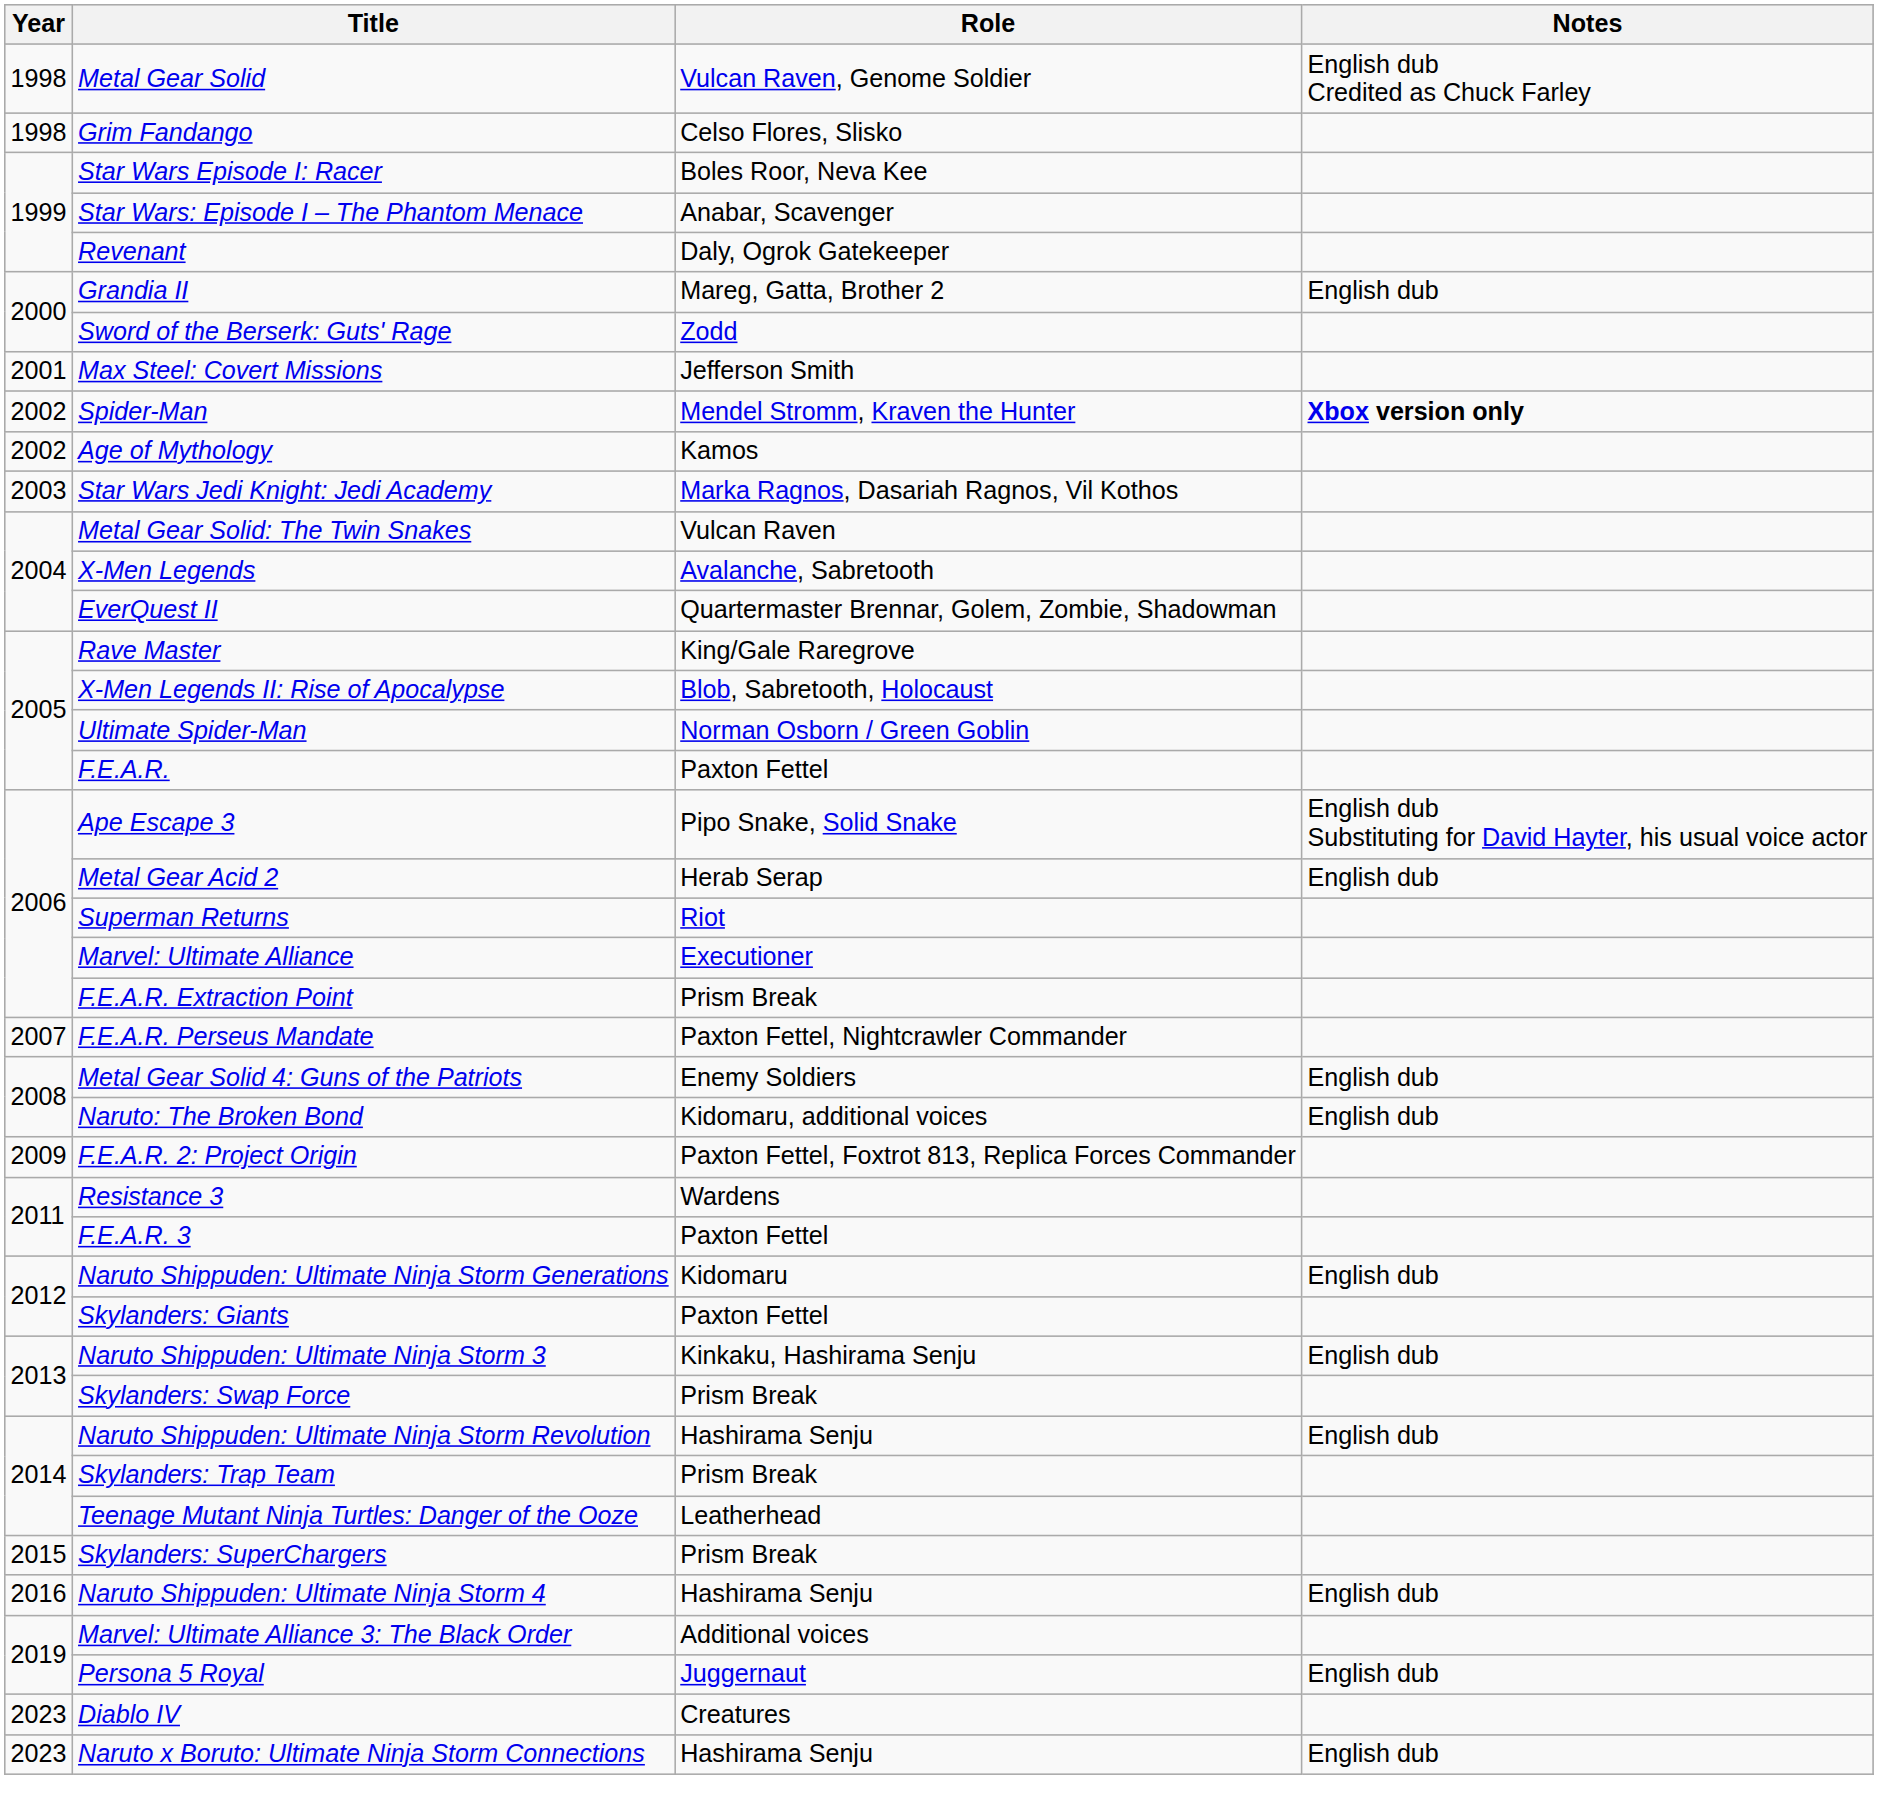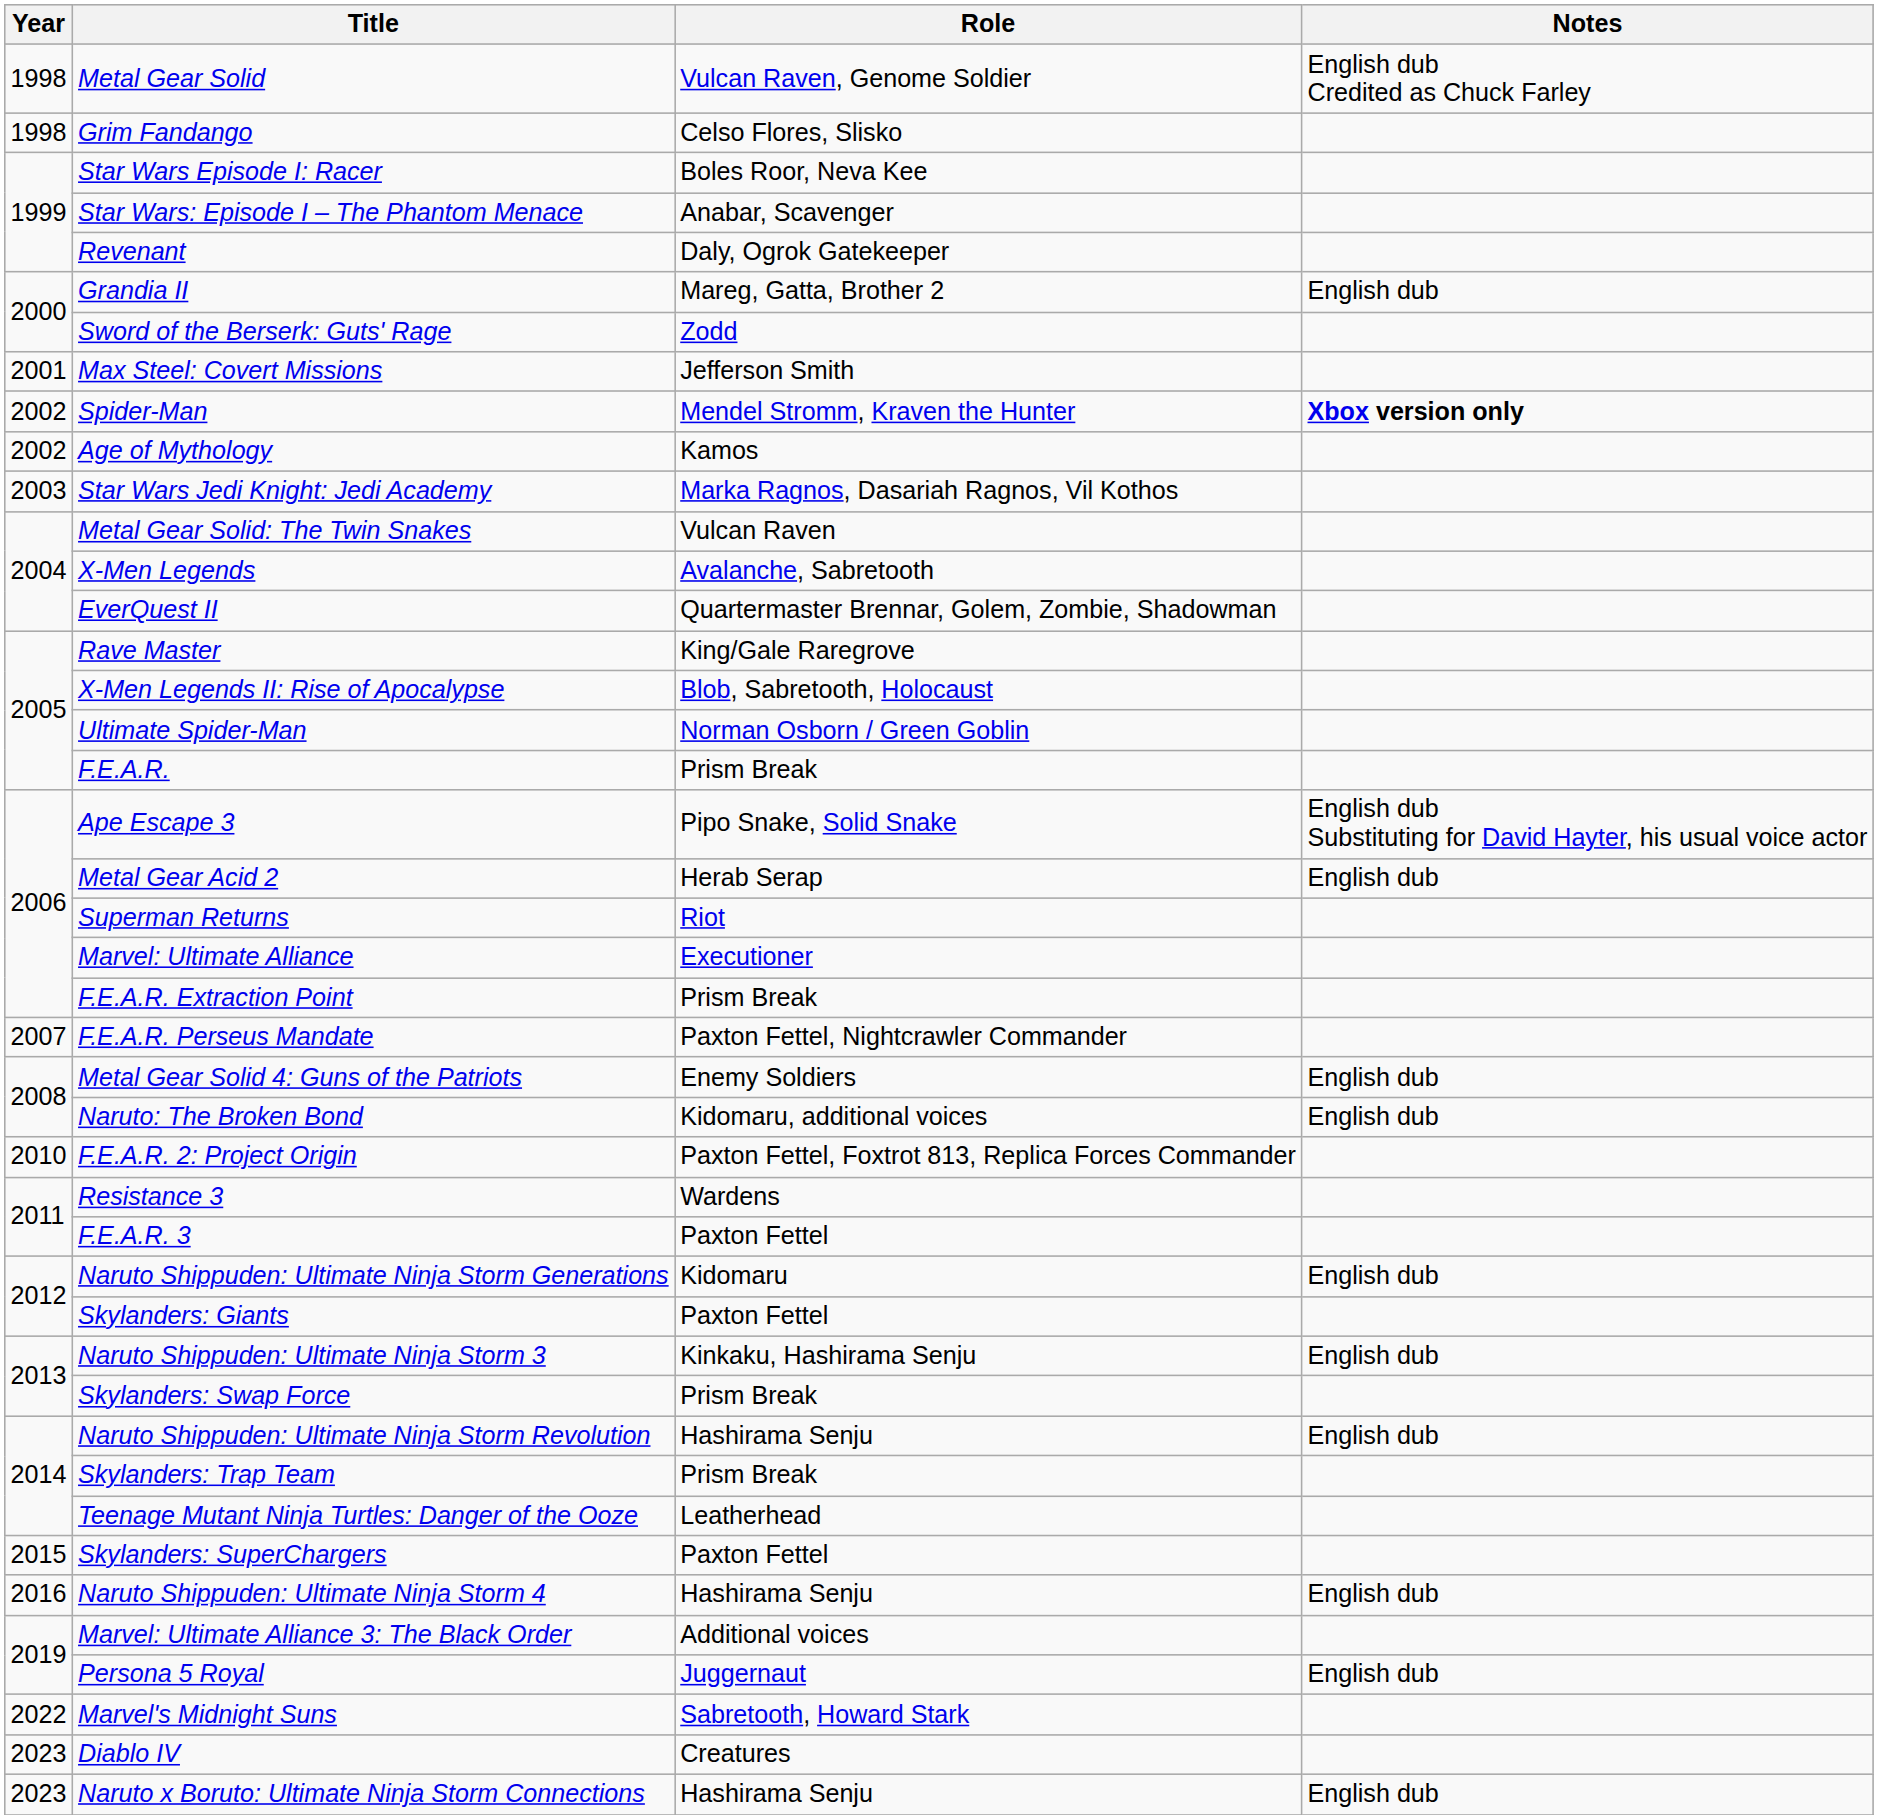F.E.A.R. | Role: Paxton Fettel -> Prism Break
F.E.A.R. 2: Project Origin | Year: 2009 -> 2010
Skylanders: SuperChargers | Role: Prism Break -> Paxton Fettel
+ row: 2022 | Marvel's Midnight Suns | Sabretooth, Howard Stark
